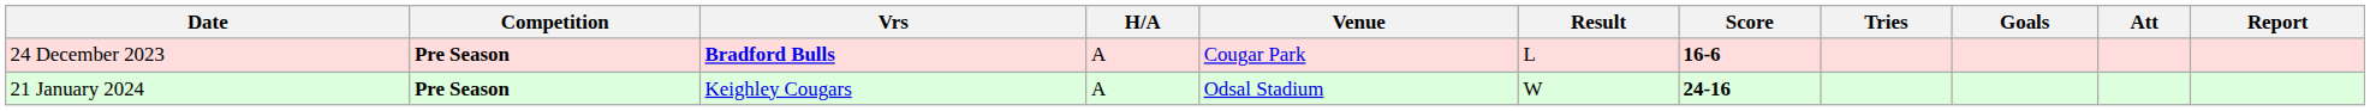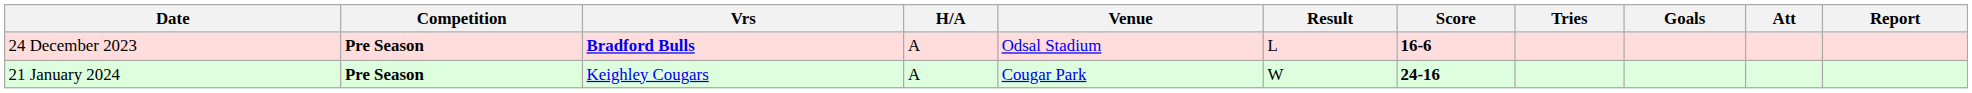24 December 2023 | Venue: Cougar Park -> Odsal Stadium
21 January 2024 | Venue: Odsal Stadium -> Cougar Park
